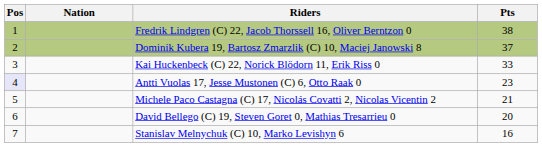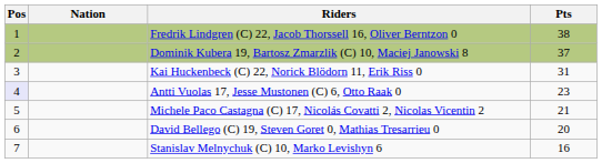Kai Huckenbeck (C) 22, Norick Blödorn 11, Erik Riss 0 | Pts: 33 -> 31
